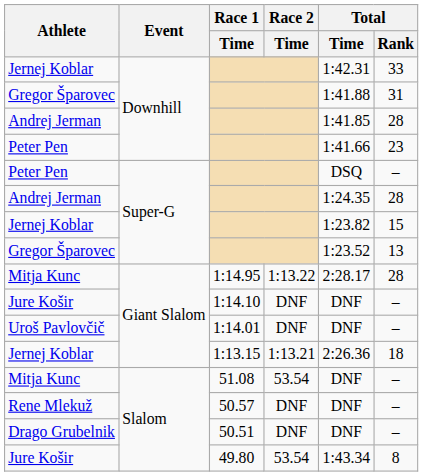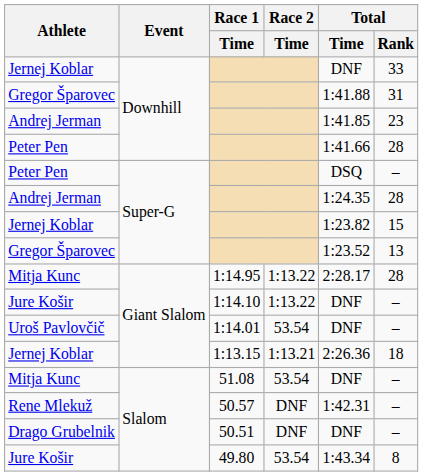Jernej Koblar / Downhill | Total / Time: 1:42.31 -> DNF
Andrej Jerman / Downhill | Total / Rank: 28 -> 23
Peter Pen / Downhill | Total / Rank: 23 -> 28
Jure Košir / Giant Slalom | Race 2 / Time: DNF -> 1:13.22
Uroš Pavlovčič | Race 2 / Time: DNF -> 53.54
Rene Mlekuž | Total / Time: DNF -> 1:42.31
